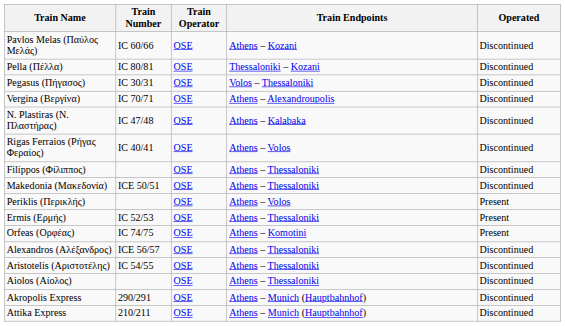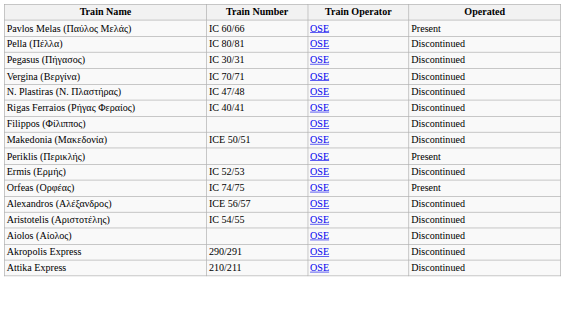- column: Train Endpoints | Athens – Kozani | Thessaloniki – Kozani | Volos – Thessaloniki | Athens – Alexandroupolis | Athens – Kalabaka | Athens – Volos | Athens – Thessaloniki | Athens – Thessaloniki | Athens – Volos | Athens – Thessaloniki | Athens – Komotini | Athens – Thessaloniki | Athens – Thessaloniki | Athens – Thessaloniki | Athens – Munich (Hauptbahnhof) | Athens – Munich (Hauptbahnhof)
Pavlos Melas (Παύλος Μελάς) | Operated: Discontinued -> Present
Ermis (Ερμής) | Operated: Present -> Discontinued
